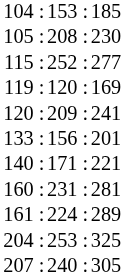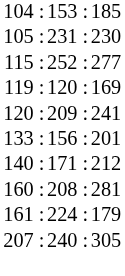105 : | column 2: 208 : -> 231 :
140 : | column 3: 221 -> 212
160 : | column 2: 231 : -> 208 :
161 : | column 3: 289 -> 179
- row: 204 : | 253 : | 325
